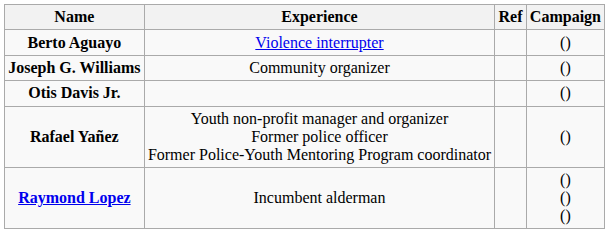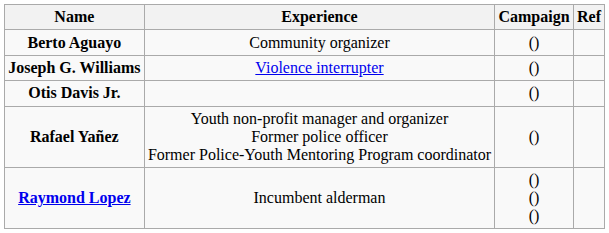columns swapped: Campaign <-> Ref
Berto Aguayo | Experience: Violence interrupter -> Community organizer
Joseph G. Williams | Experience: Community organizer -> Violence interrupter
